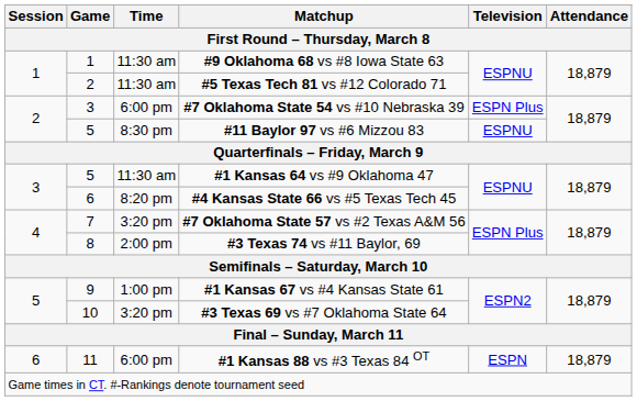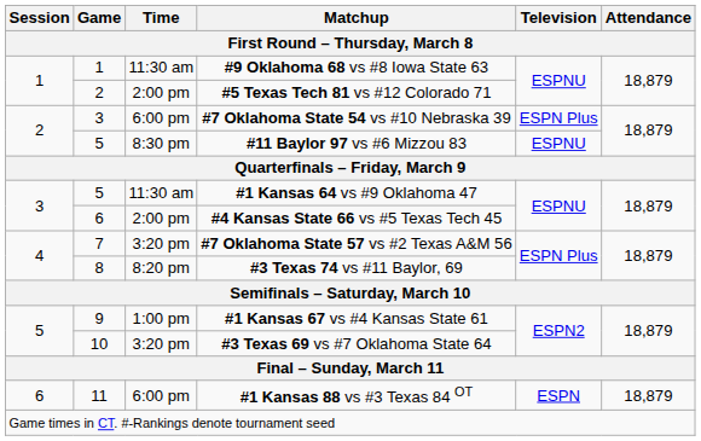#5 Texas Tech 81 vs #12 Colorado 71 | Time: 11:30 am -> 2:00 pm
#4 Kansas State 66 vs #5 Texas Tech 45 | Time: 8:20 pm -> 2:00 pm
#3 Texas 74 vs #11 Baylor, 69 | Time: 2:00 pm -> 8:20 pm
